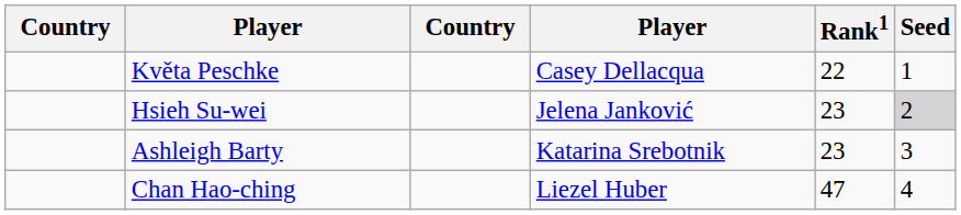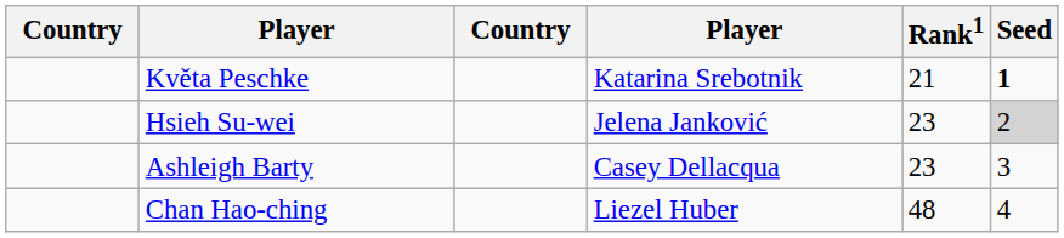Květa Peschke | column 4: Casey Dellacqua -> Katarina Srebotnik
Květa Peschke | Rank1: 22 -> 21
Květa Peschke | Seed: normal -> bold
Ashleigh Barty | column 4: Katarina Srebotnik -> Casey Dellacqua
Chan Hao-ching | Rank1: 47 -> 48
